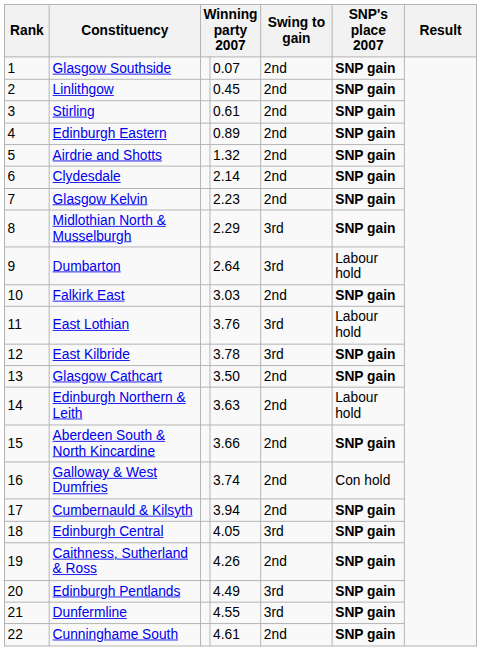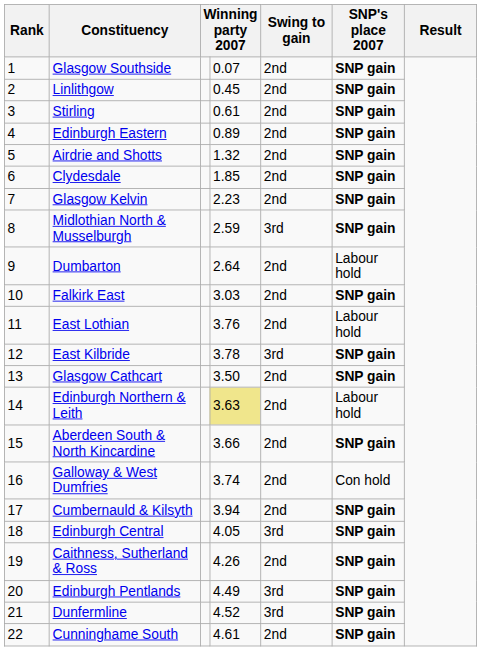Clydesdale | column 4: 2.14 -> 1.85
Midlothian North & Musselburgh | column 4: 2.29 -> 2.59
Dumbarton | Swing to gain: 3rd -> 2nd
East Lothian | Swing to gain: 3rd -> 2nd
Edinburgh Northern & Leith | column 4: no background -> khaki background
Dunfermline | column 4: 4.55 -> 4.52
